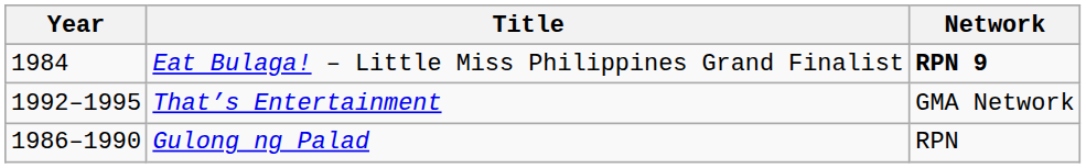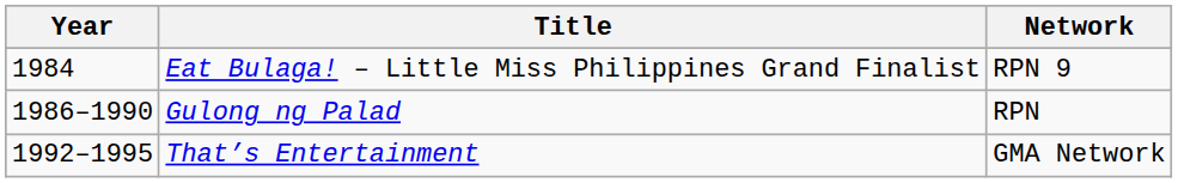Eat Bulaga! – Little Miss Philippines Grand Finalist | Network: bold -> normal
rows swapped: Gulong ng Palad <-> That’s Entertainment
